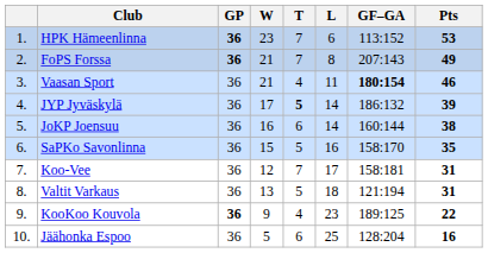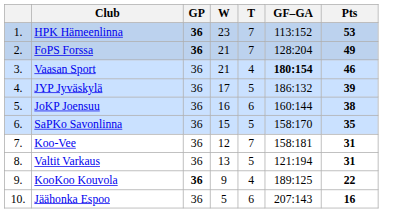- column: L | 6 | 8 | 11 | 14 | 14 | 16 | 17 | 18 | 23 | 25
FoPS Forssa | GF–GA: 207:143 -> 128:204
JYP Jyväskylä | T: bold -> normal
Jäähonka Espoo | GF–GA: 128:204 -> 207:143
